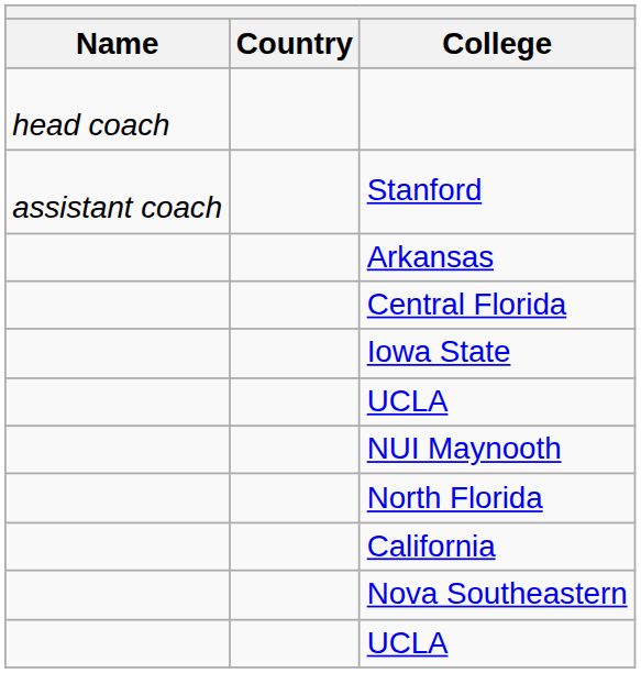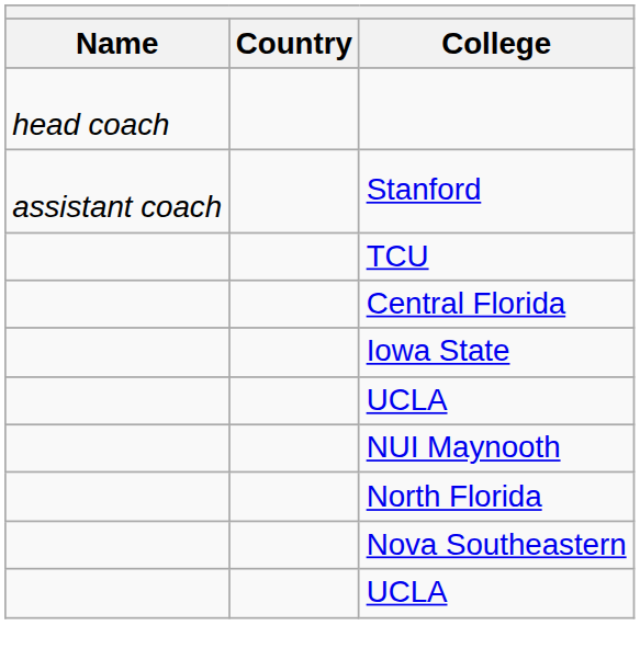+ row: TCU
- row: Arkansas
- row: California
